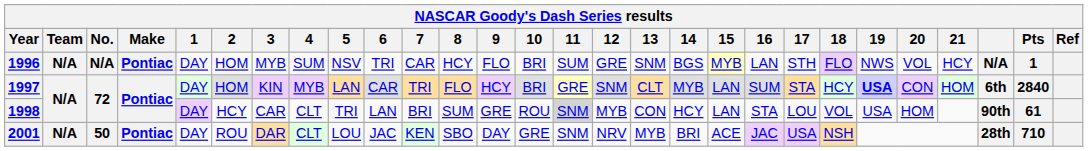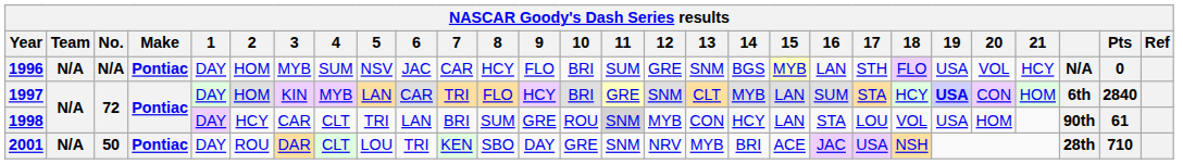1996 | 6: TRI -> JAC
1996 | 19: NWS -> USA
1996 | Pts: 1 -> 0
2001 | 6: JAC -> TRI
